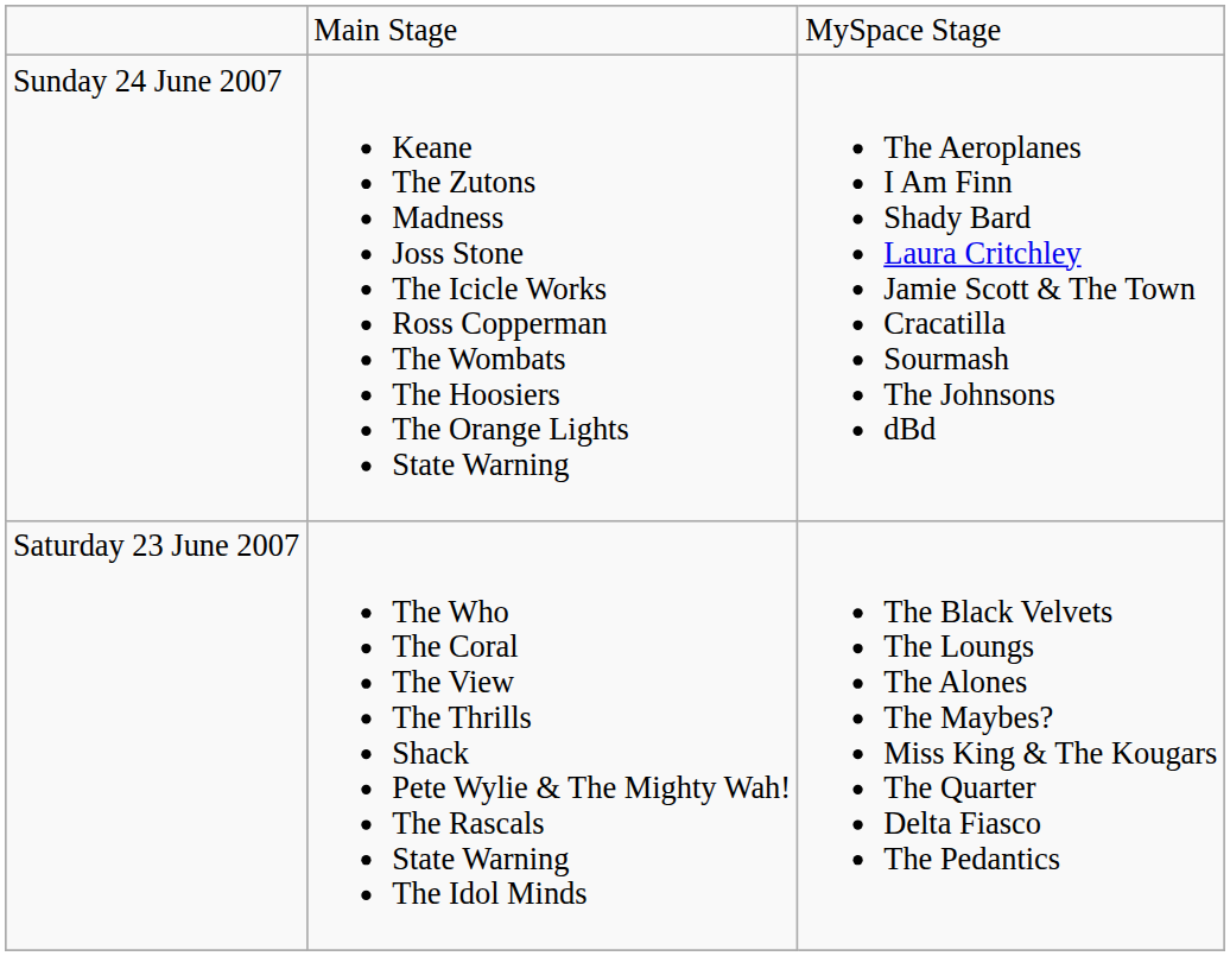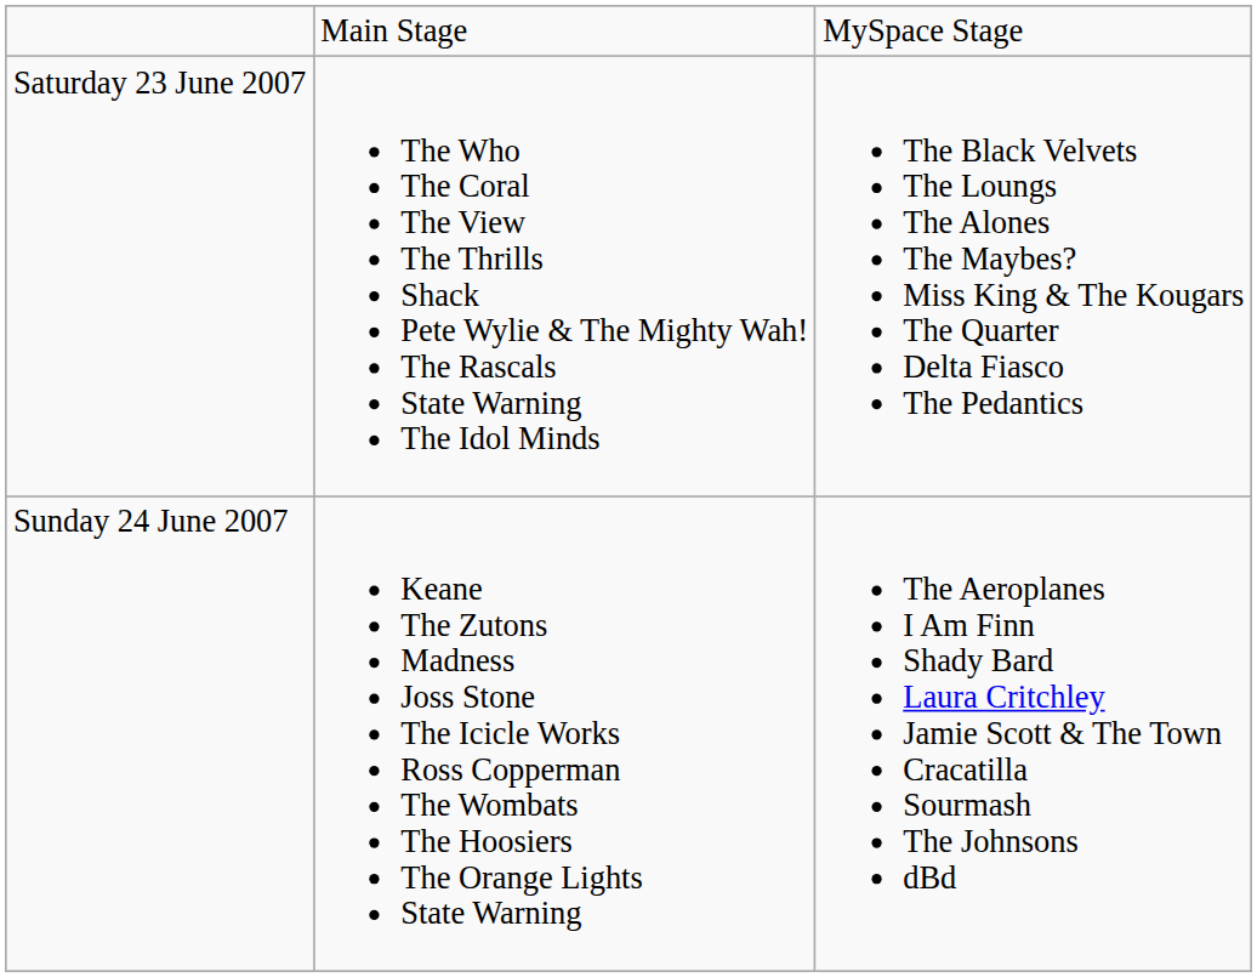rows swapped: Saturday 23 June 2007 <-> Sunday 24 June 2007
